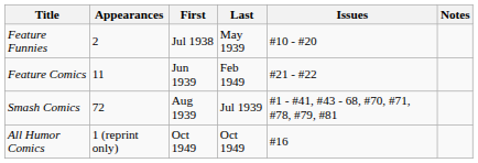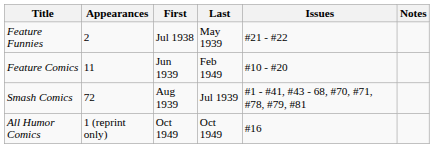Feature Funnies | Issues: #10 - #20 -> #21 - #22
Feature Comics | Issues: #21 - #22 -> #10 - #20
